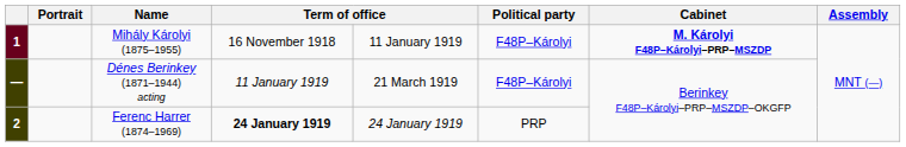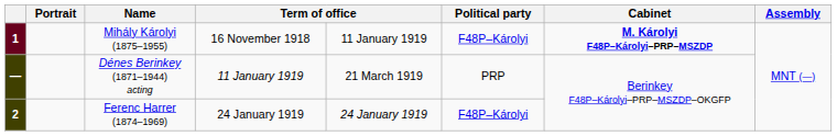— | Political party: F48P–Károlyi -> PRP
2 | column 4: bold -> normal
2 | Political party: PRP -> F48P–Károlyi
